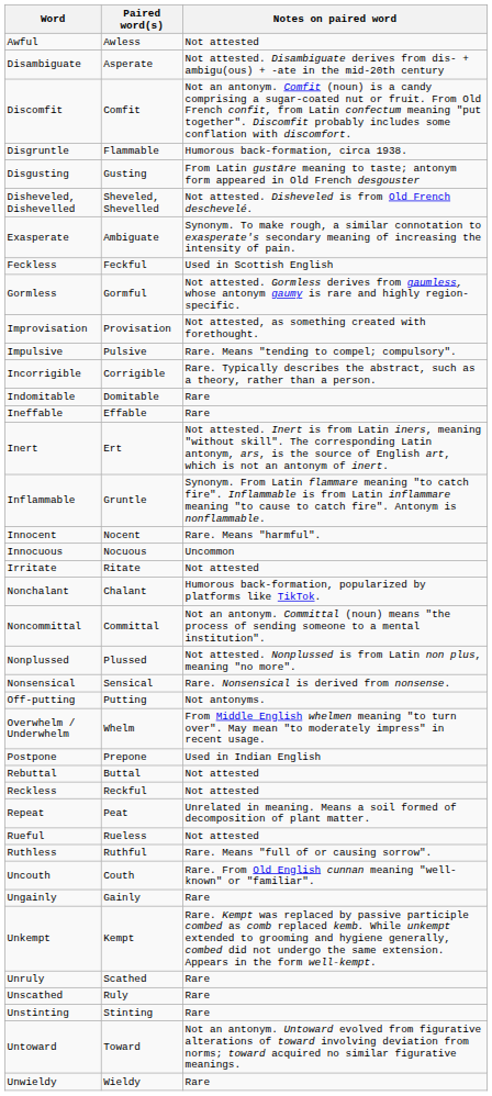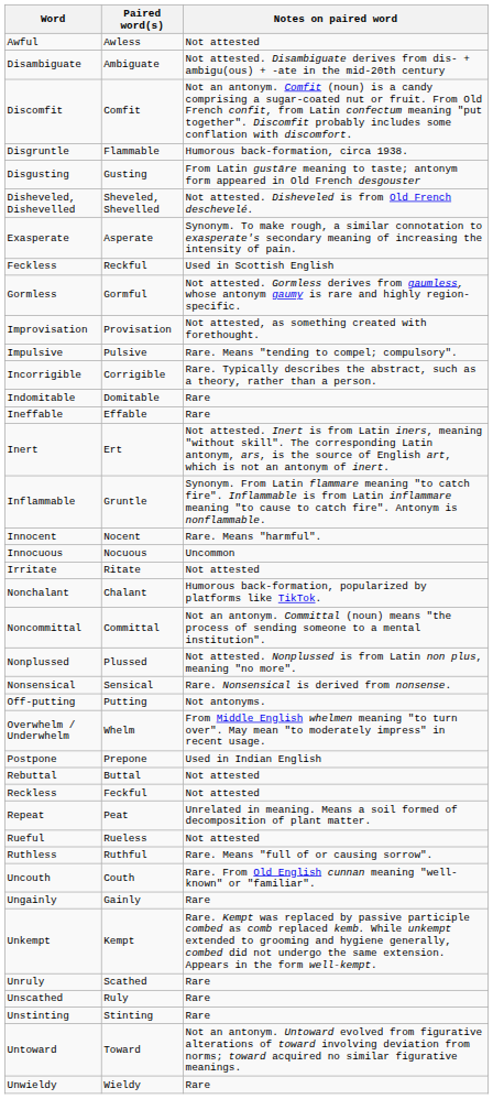Disambiguate | Paired word(s): Asperate -> Ambiguate
Exasperate | Paired word(s): Ambiguate -> Asperate
Feckless | Paired word(s): Feckful -> Reckful
Reckless | Paired word(s): Reckful -> Feckful
